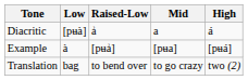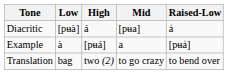columns swapped: Raised-Low <-> High
Diacritic | Mid: a -> [pʉa]
Example | Mid: [pʉa] -> a
